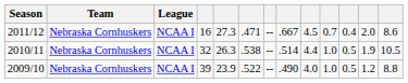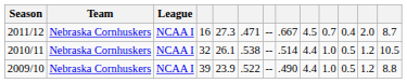2011/12 | column 13: 8.6 -> 8.7
2010/11 | column 5: 26.3 -> 26.1
2010/11 | column 12: 1.9 -> 1.2
2009/10 | column 9: 4.0 -> 4.4
